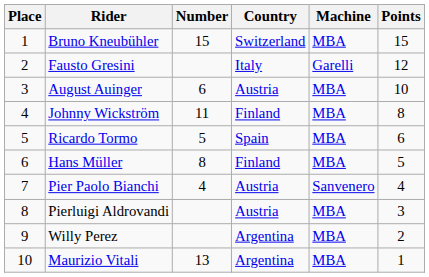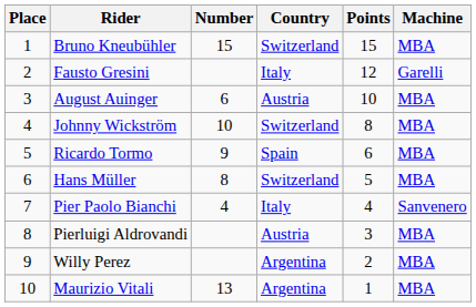columns swapped: Machine <-> Points
Johnny Wickström | Number: 11 -> 10
Johnny Wickström | Country: Finland -> Switzerland
Ricardo Tormo | Number: 5 -> 9
Hans Müller | Country: Finland -> Switzerland
Pier Paolo Bianchi | Country: Austria -> Italy
